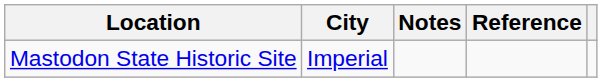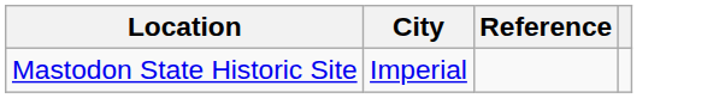- column: Notes
